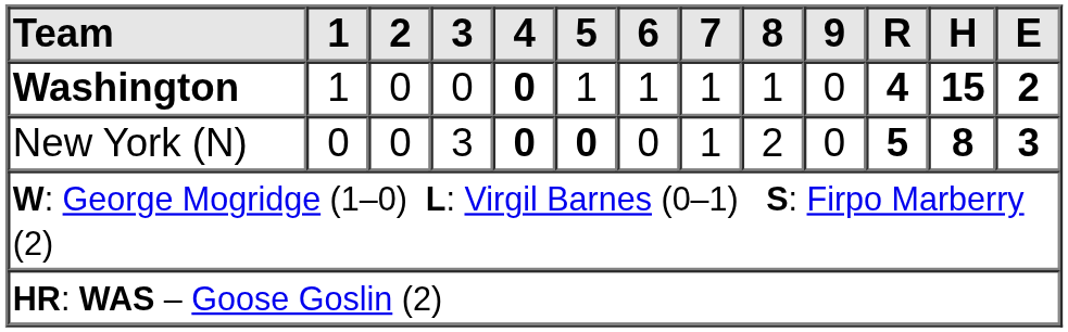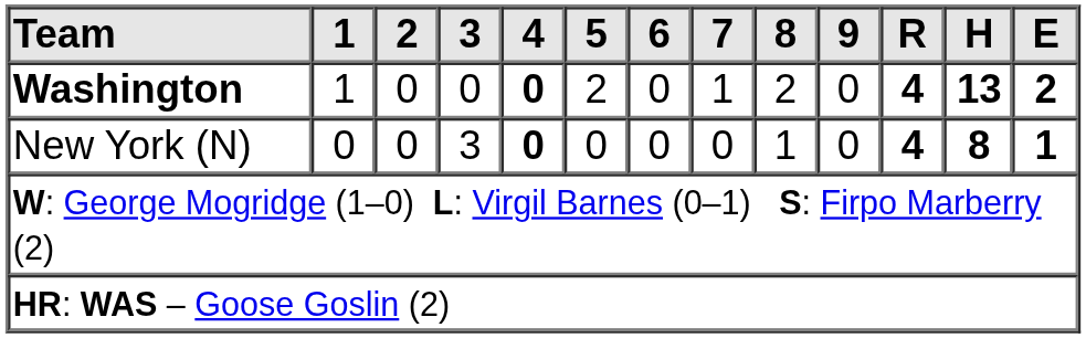Washington | 5: 1 -> 2
Washington | 6: 1 -> 0
Washington | 8: 1 -> 2
Washington | H: 15 -> 13
New York (N) | 5: bold -> normal
New York (N) | 7: 1 -> 0
New York (N) | 8: 2 -> 1
New York (N) | R: 5 -> 4
New York (N) | E: 3 -> 1
